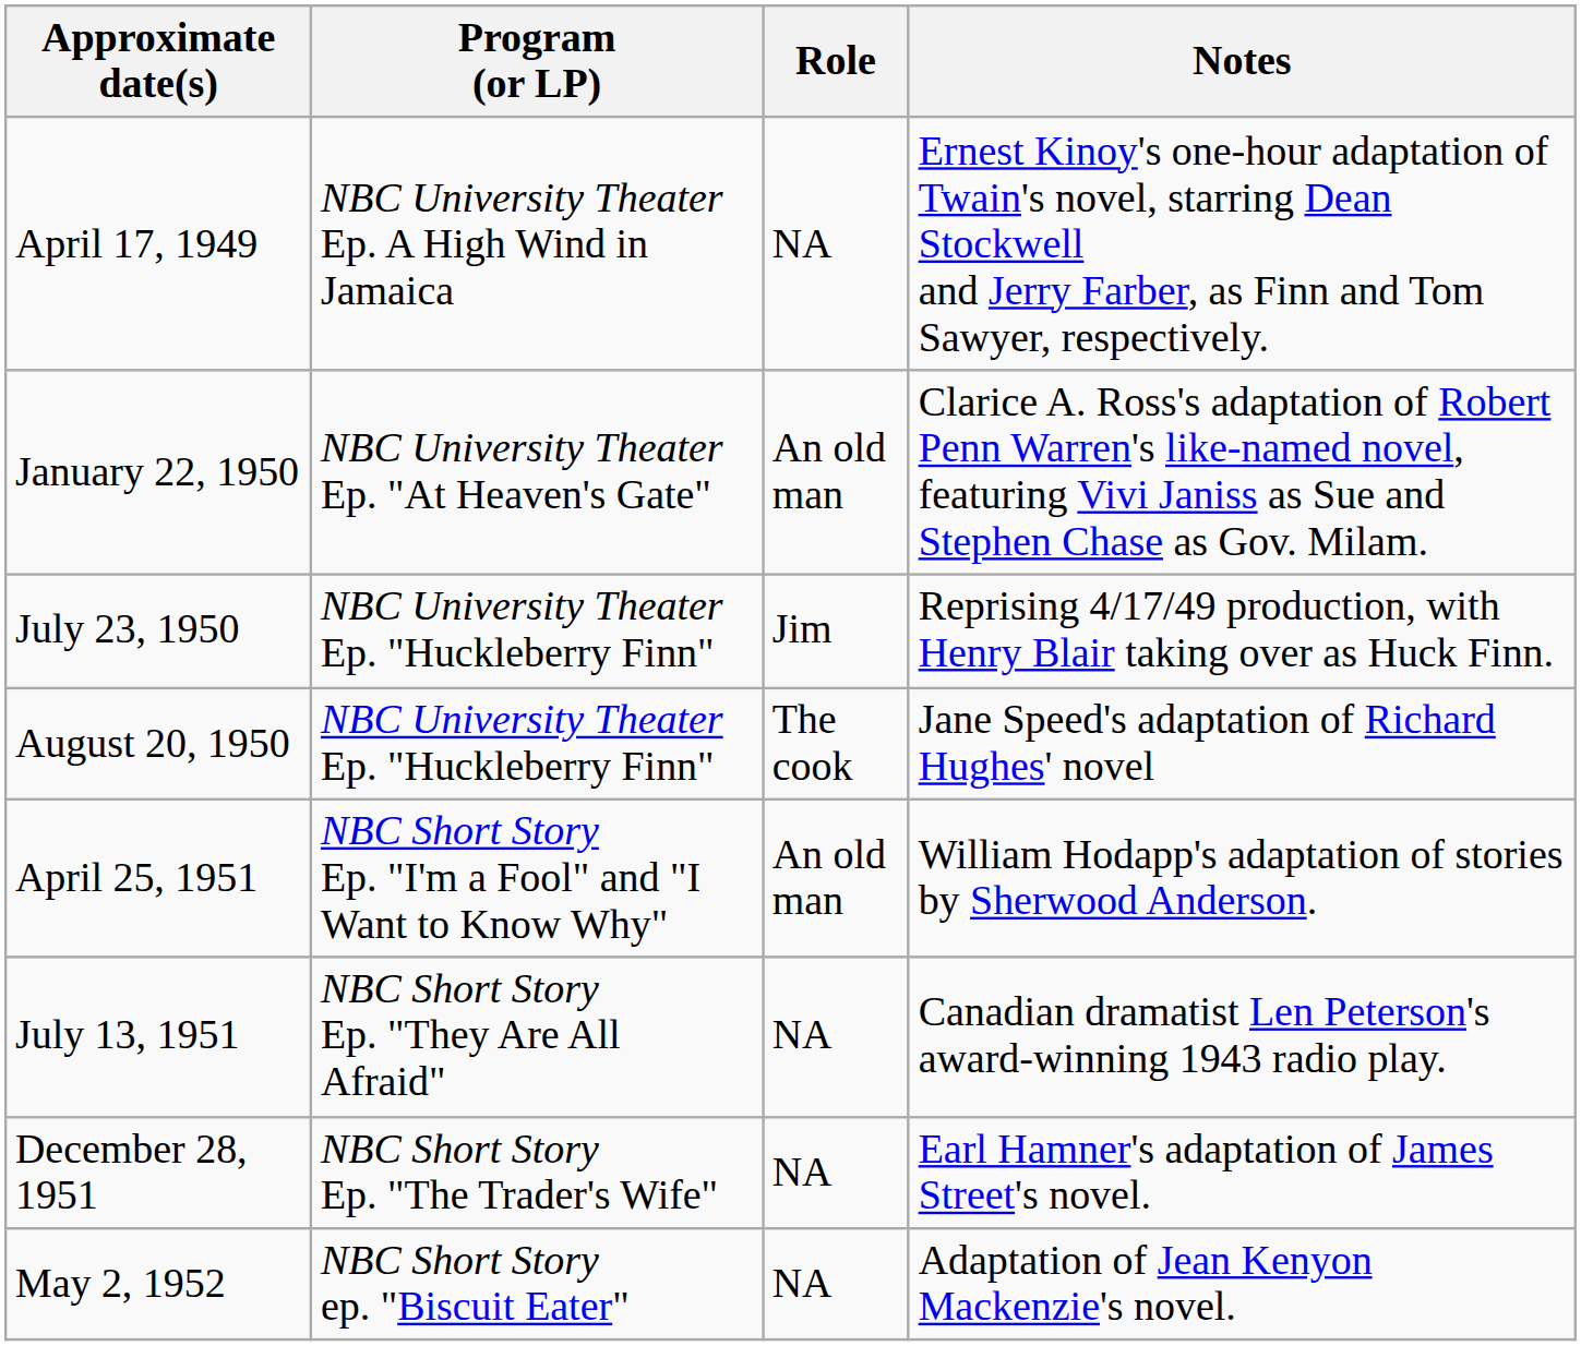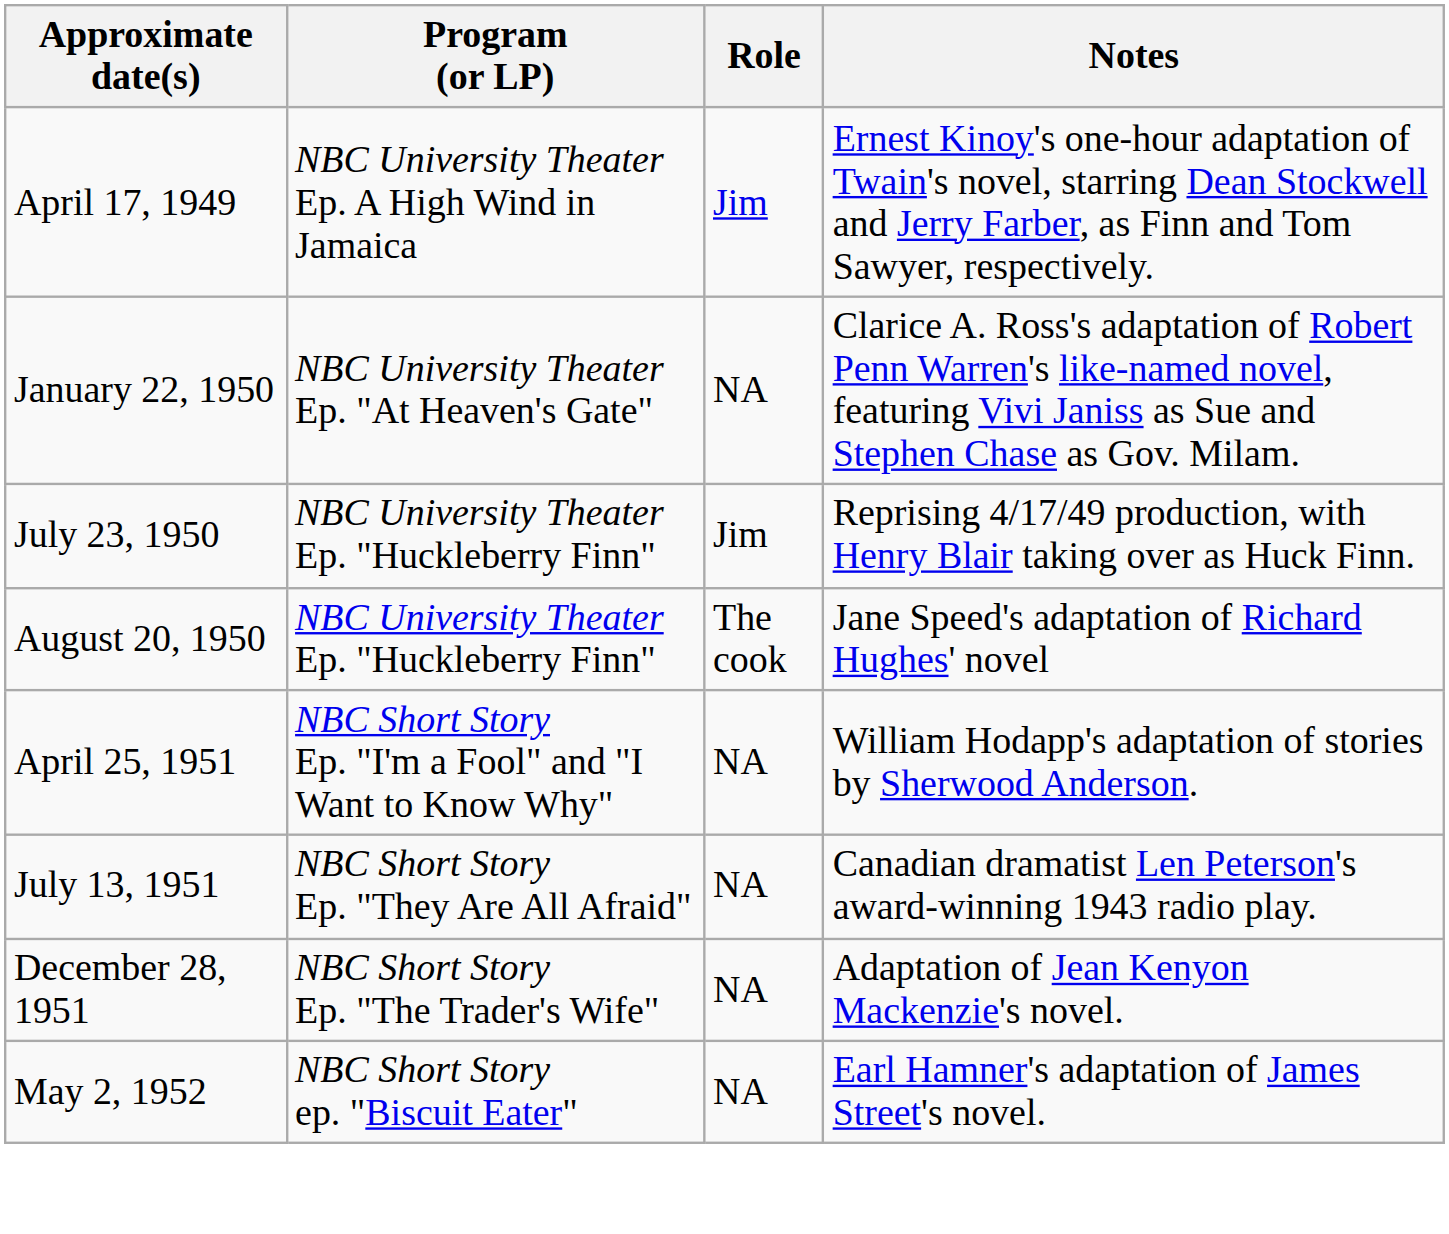April 17, 1949 | Role: NA -> Jim
January 22, 1950 | Role: An old man -> NA
April 25, 1951 | Role: An old man -> NA
December 28, 1951 | Notes: Earl Hamner's adaptation of James Street's novel. -> Adaptation of Jean Kenyon Mackenzie's novel.
May 2, 1952 | Notes: Adaptation of Jean Kenyon Mackenzie's novel. -> Earl Hamner's adaptation of James Street's novel.
